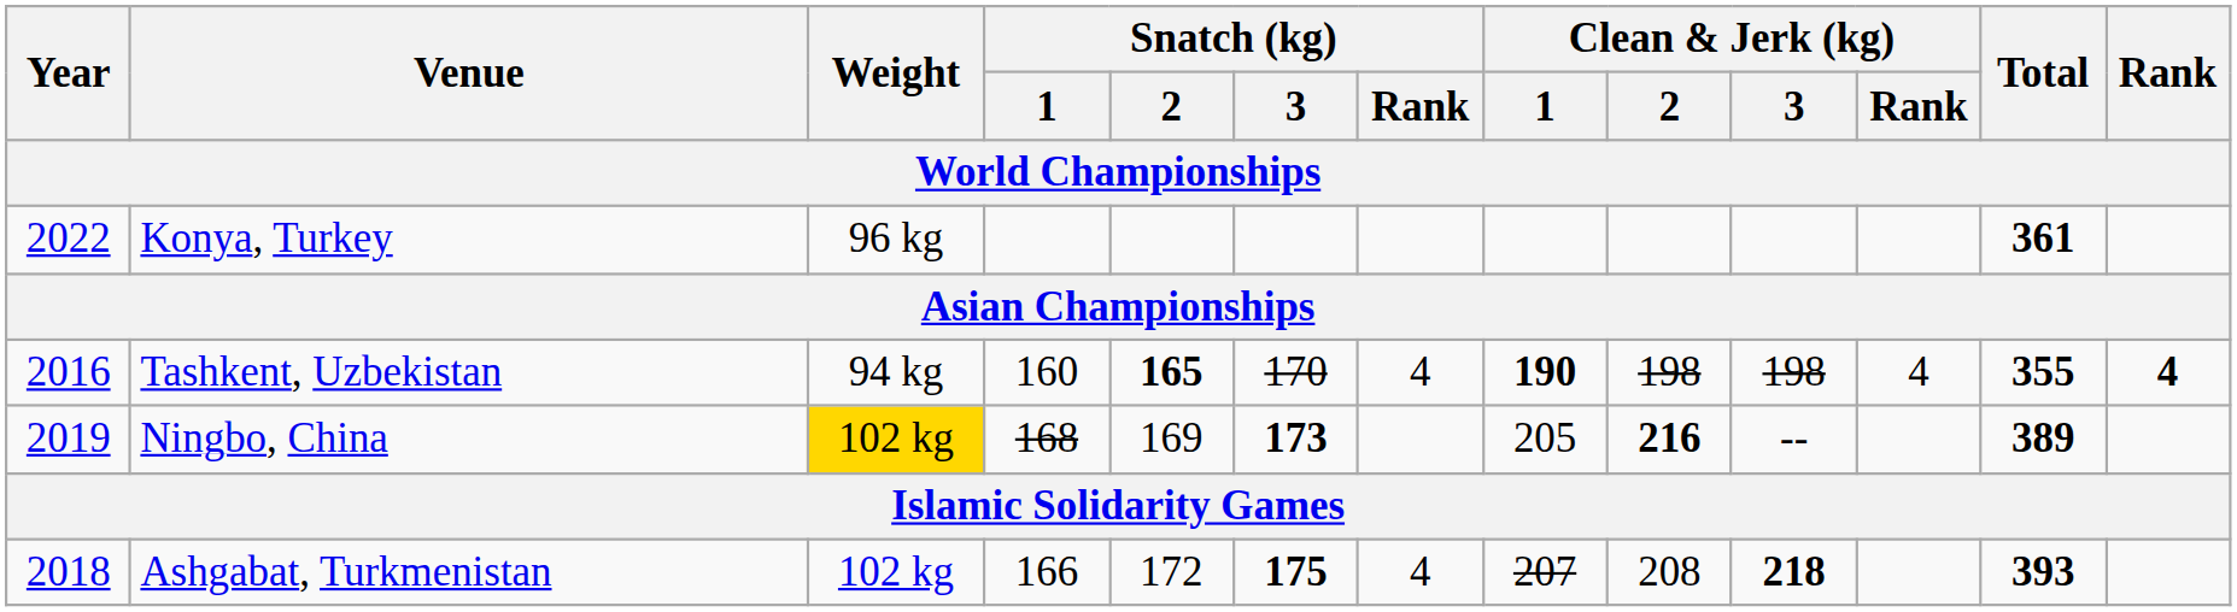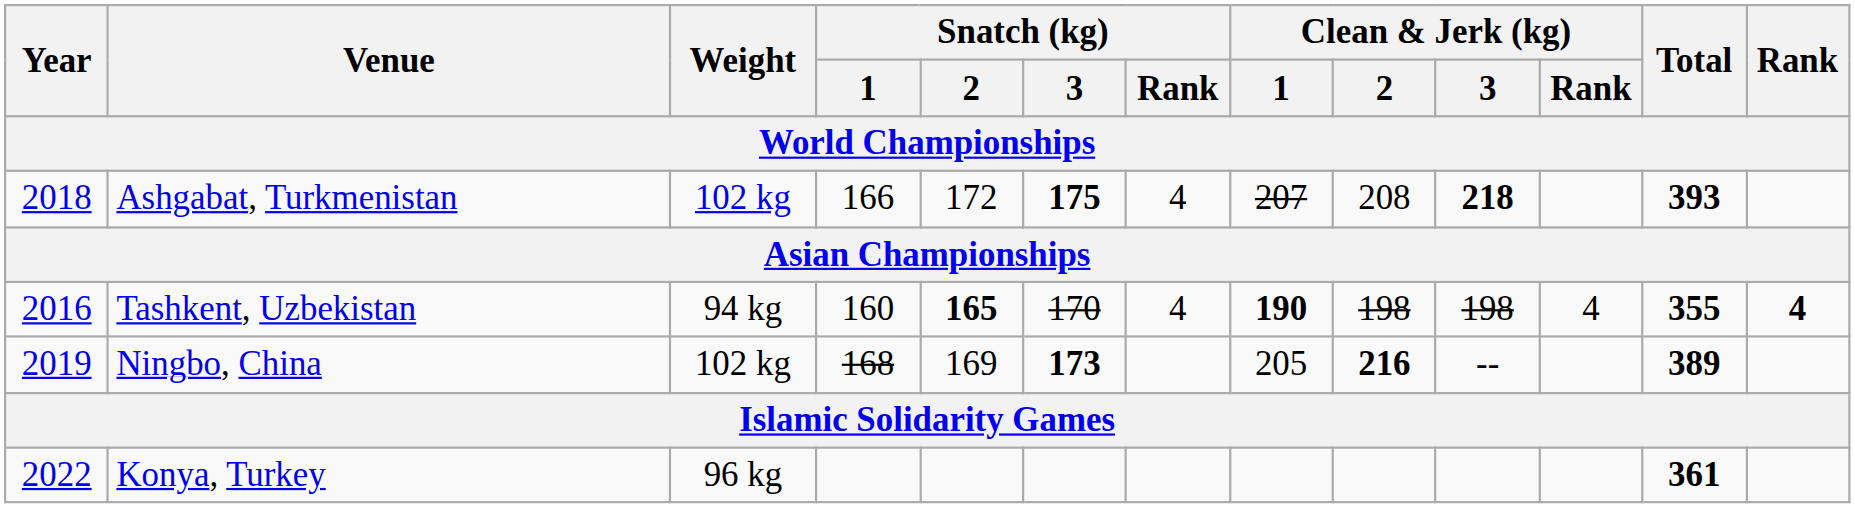rows swapped: Ashgabat, Turkmenistan <-> Konya, Turkey
Ningbo, China | Weight: gold background -> no background
